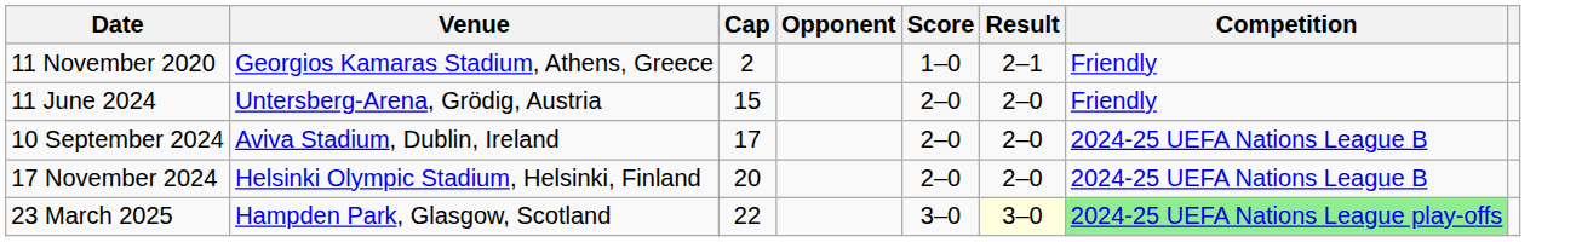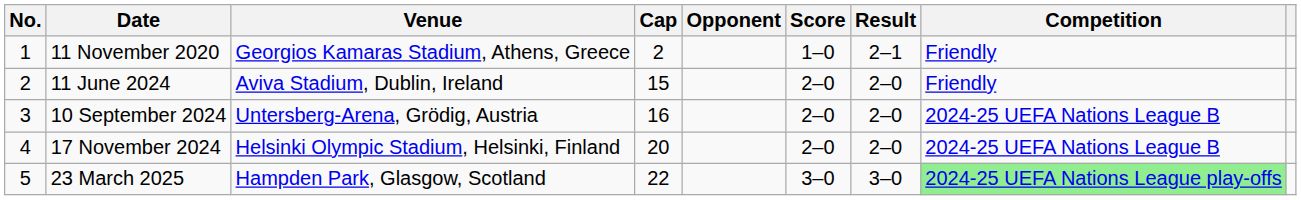+ column: No. | 1 | 2 | 3 | 4 | 5
11 June 2024 | Venue: Untersberg-Arena, Grödig, Austria -> Aviva Stadium, Dublin, Ireland
10 September 2024 | Venue: Aviva Stadium, Dublin, Ireland -> Untersberg-Arena, Grödig, Austria
10 September 2024 | Cap: 17 -> 16
23 March 2025 | Result: lightyellow background -> no background
